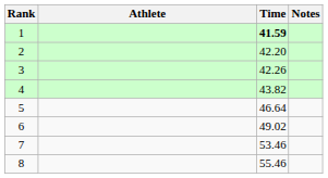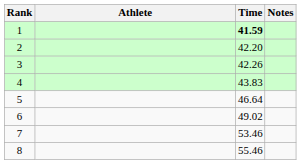4 | Time: 43.82 -> 43.83
